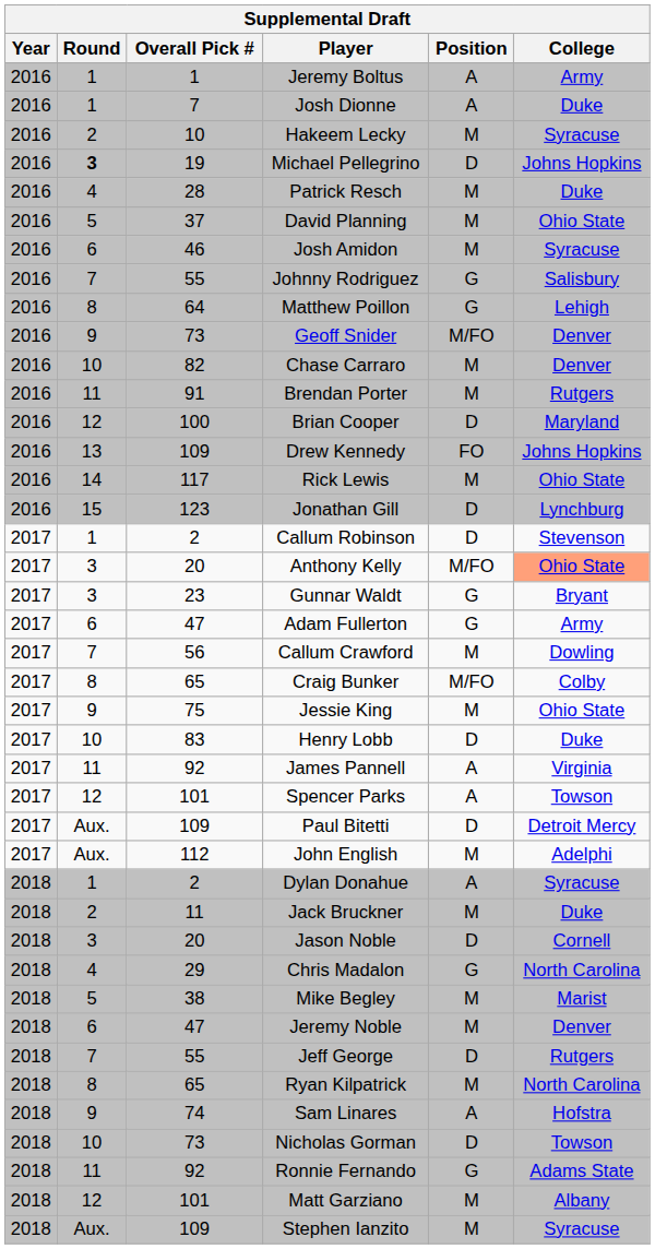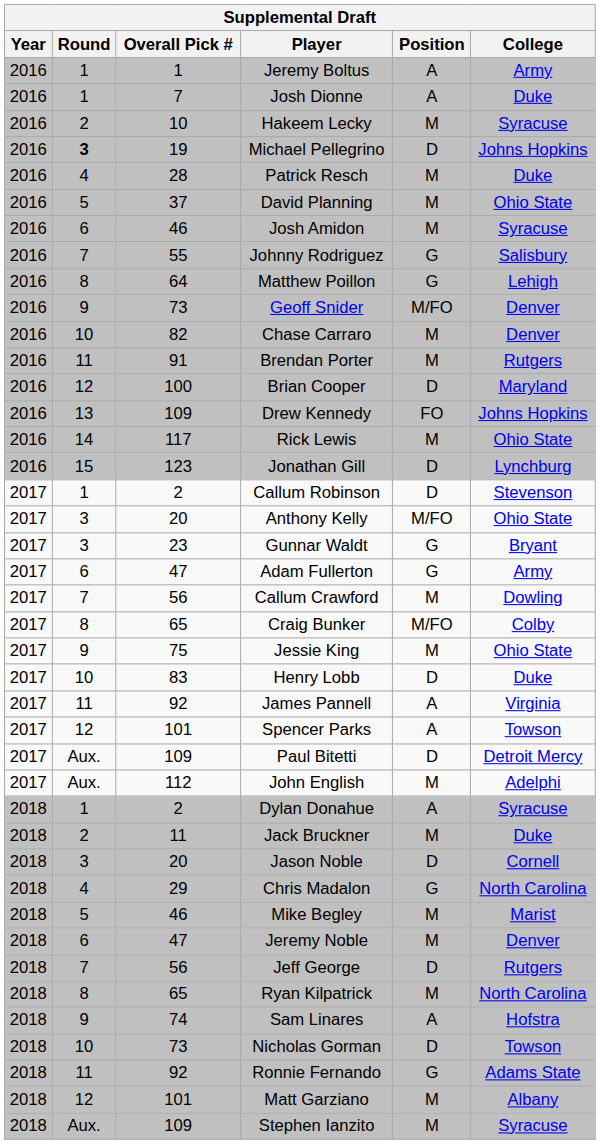Anthony Kelly | College: lightsalmon background -> no background
Mike Begley | Overall Pick #: 38 -> 46
Jeff George | Overall Pick #: 55 -> 56
